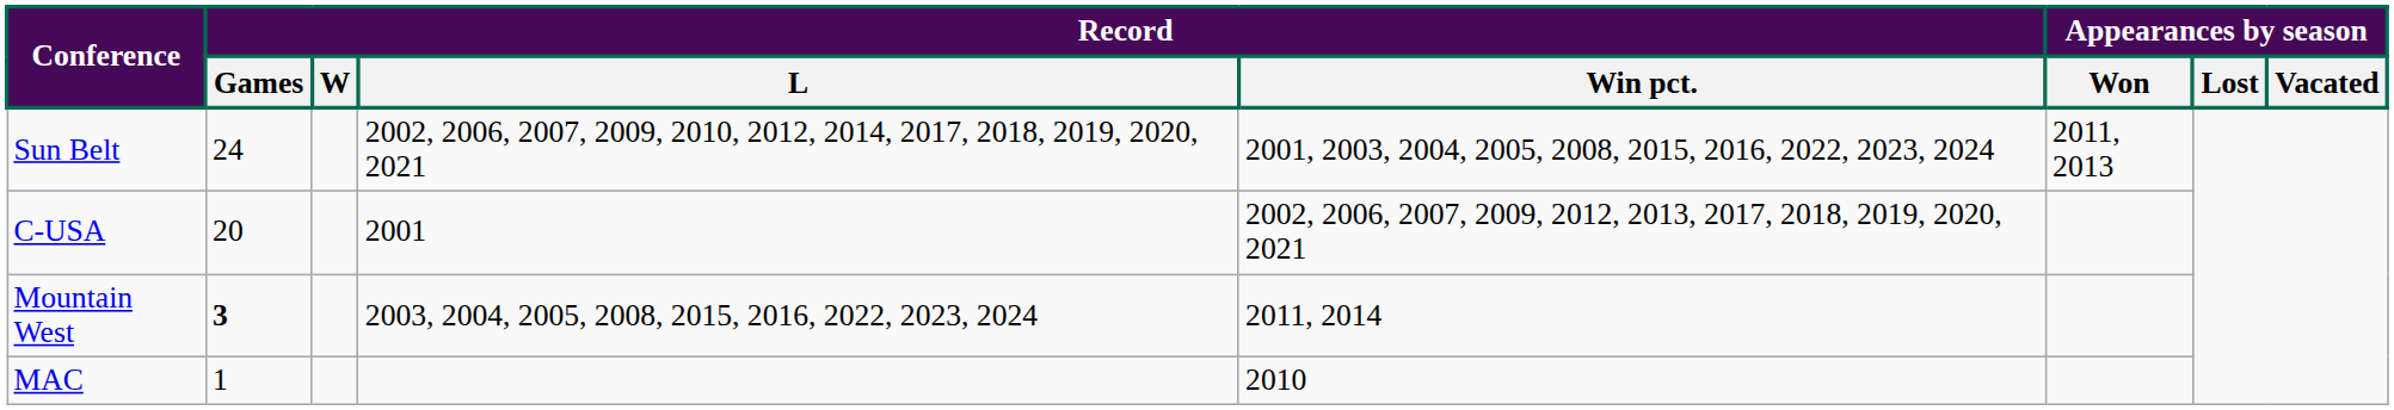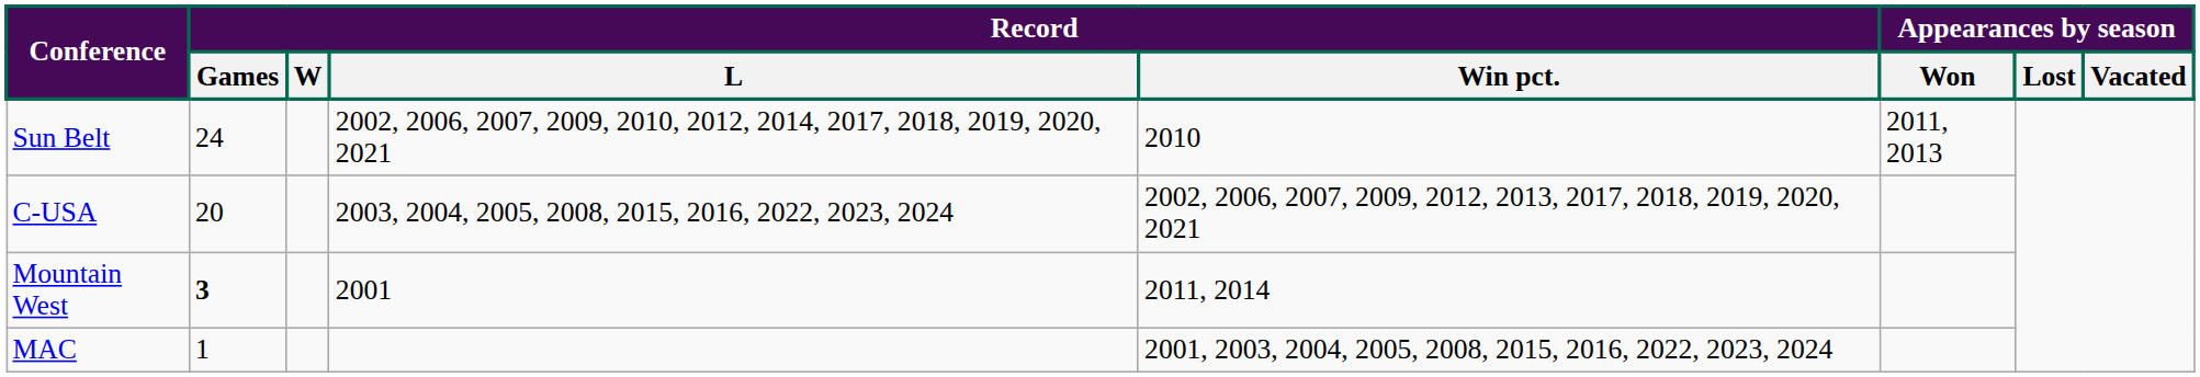Sun Belt | Record / Win pct.: 2001, 2003, 2004, 2005, 2008, 2015, 2016, 2022, 2023, 2024 -> 2010
C-USA | Record / L: 2001 -> 2003, 2004, 2005, 2008, 2015, 2016, 2022, 2023, 2024
Mountain West | Record / L: 2003, 2004, 2005, 2008, 2015, 2016, 2022, 2023, 2024 -> 2001
MAC | Record / Win pct.: 2010 -> 2001, 2003, 2004, 2005, 2008, 2015, 2016, 2022, 2023, 2024
